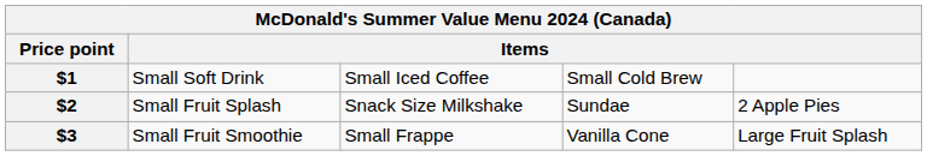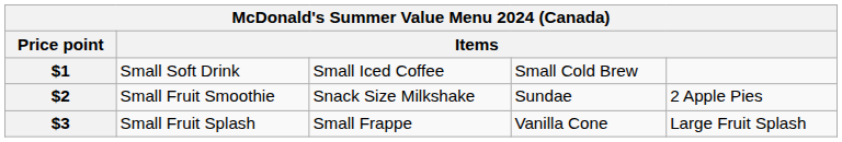$2 | column 2: Small Fruit Splash -> Small Fruit Smoothie
$3 | column 2: Small Fruit Smoothie -> Small Fruit Splash
